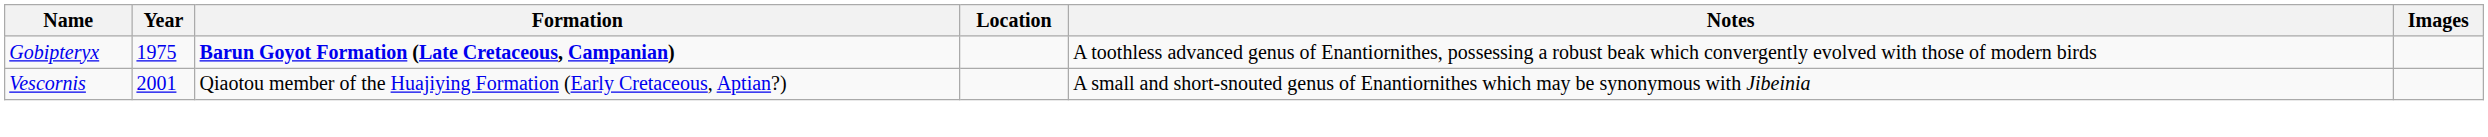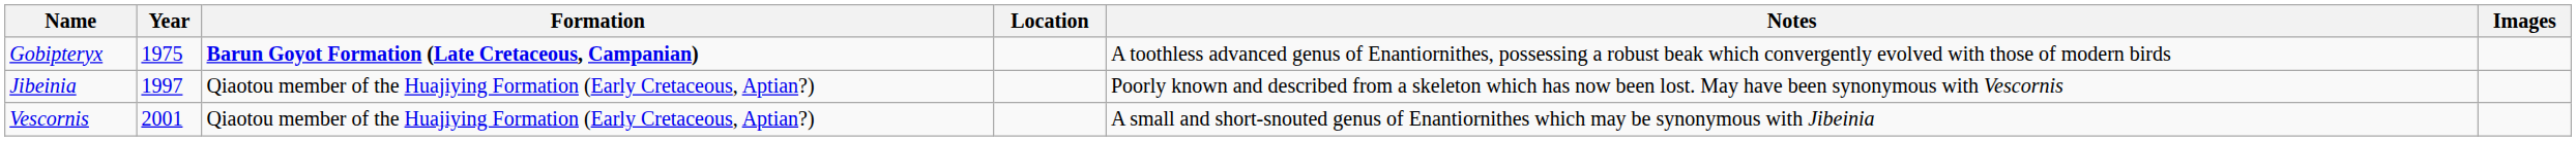+ row: Jibeinia | 1997 | Qiaotou member of the Huajiying Formation (Early Cretaceous, Aptian?) | Poorly known and described from a skeleton which has now been lost. May have been synonymous with Vescornis
